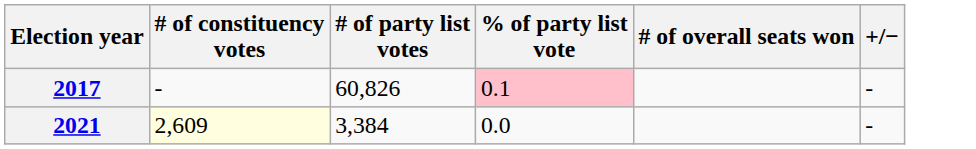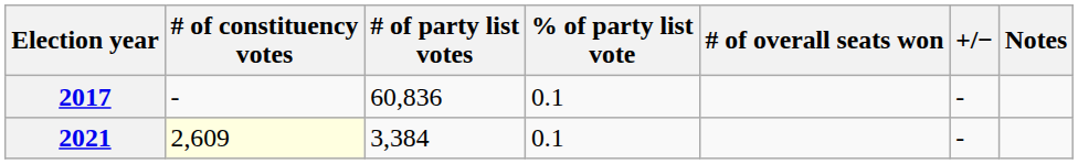+ column: Notes
2017 | # of party list votes: 60,826 -> 60,836
2017 | % of party list vote: pink background -> no background
2021 | % of party list vote: 0.0 -> 0.1
